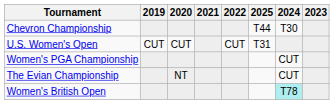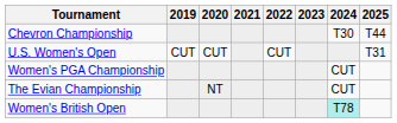columns swapped: 2023 <-> 2025
